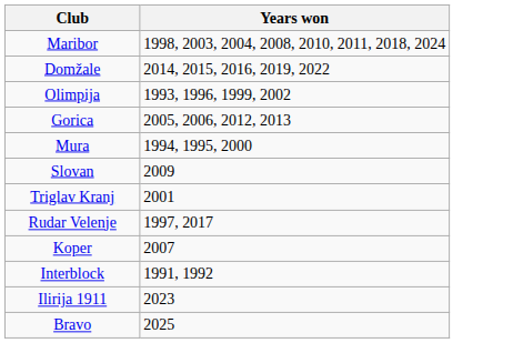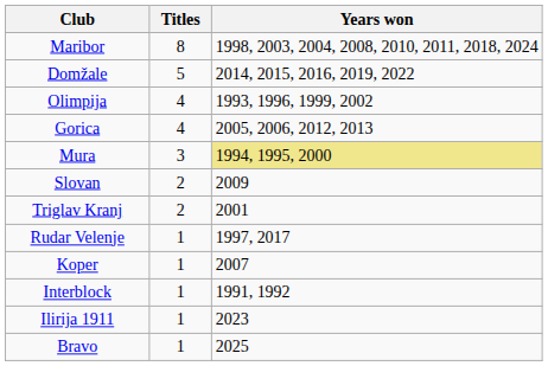+ column: Titles | 8 | 5 | 4 | 4 | 3 | 2 | 2 | 1 | 1 | 1 | 1 | 1
Mura | Years won: no background -> khaki background
